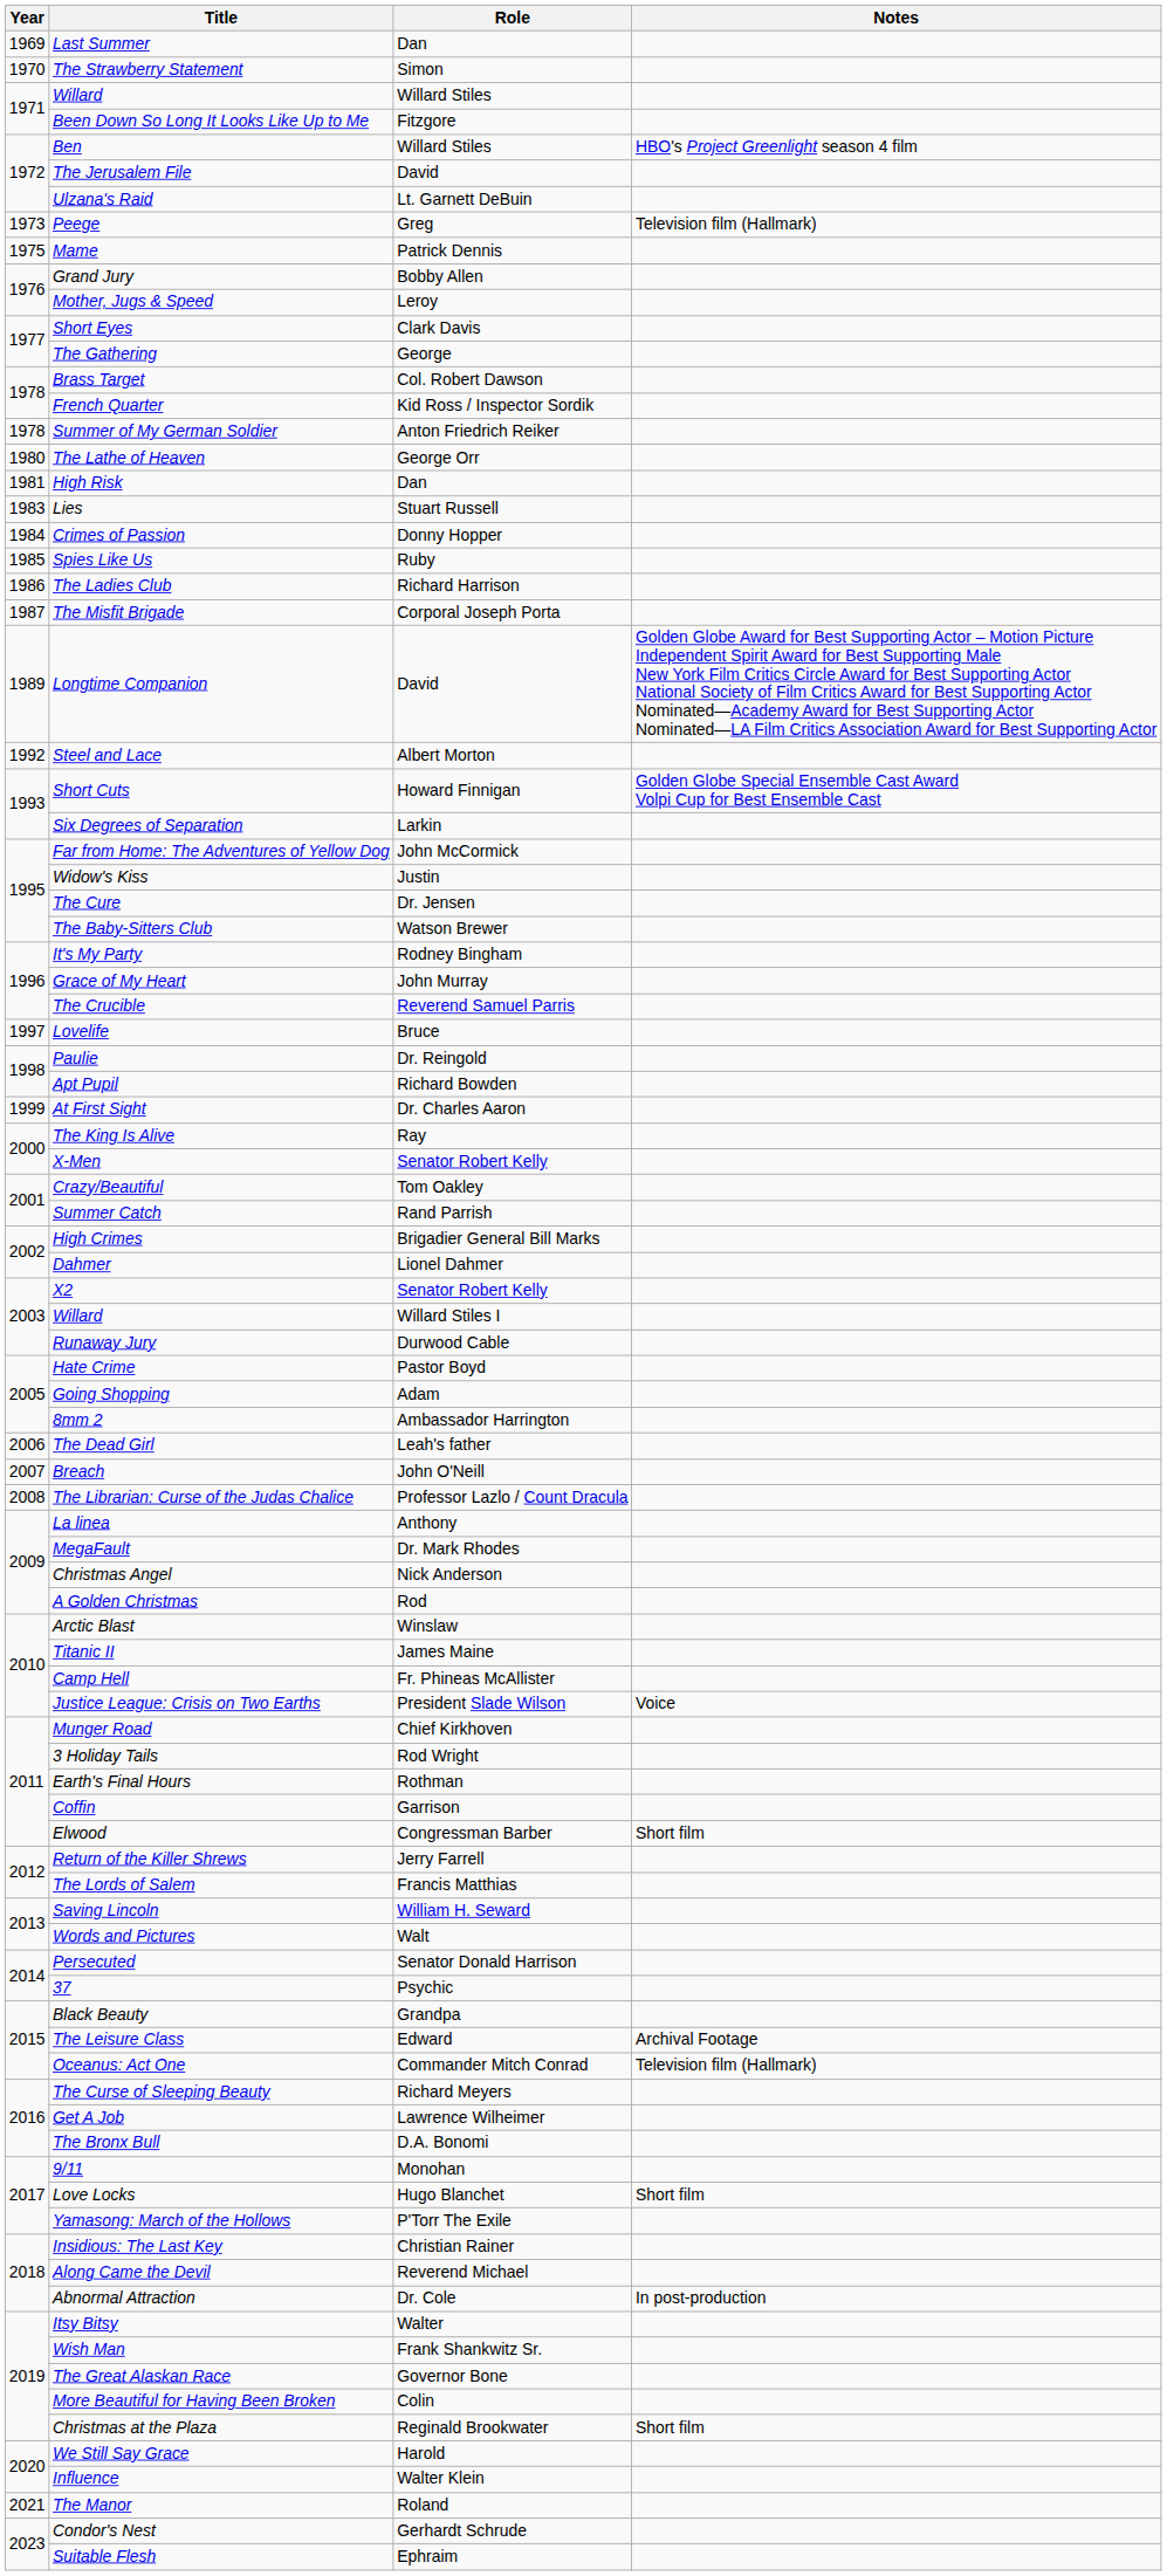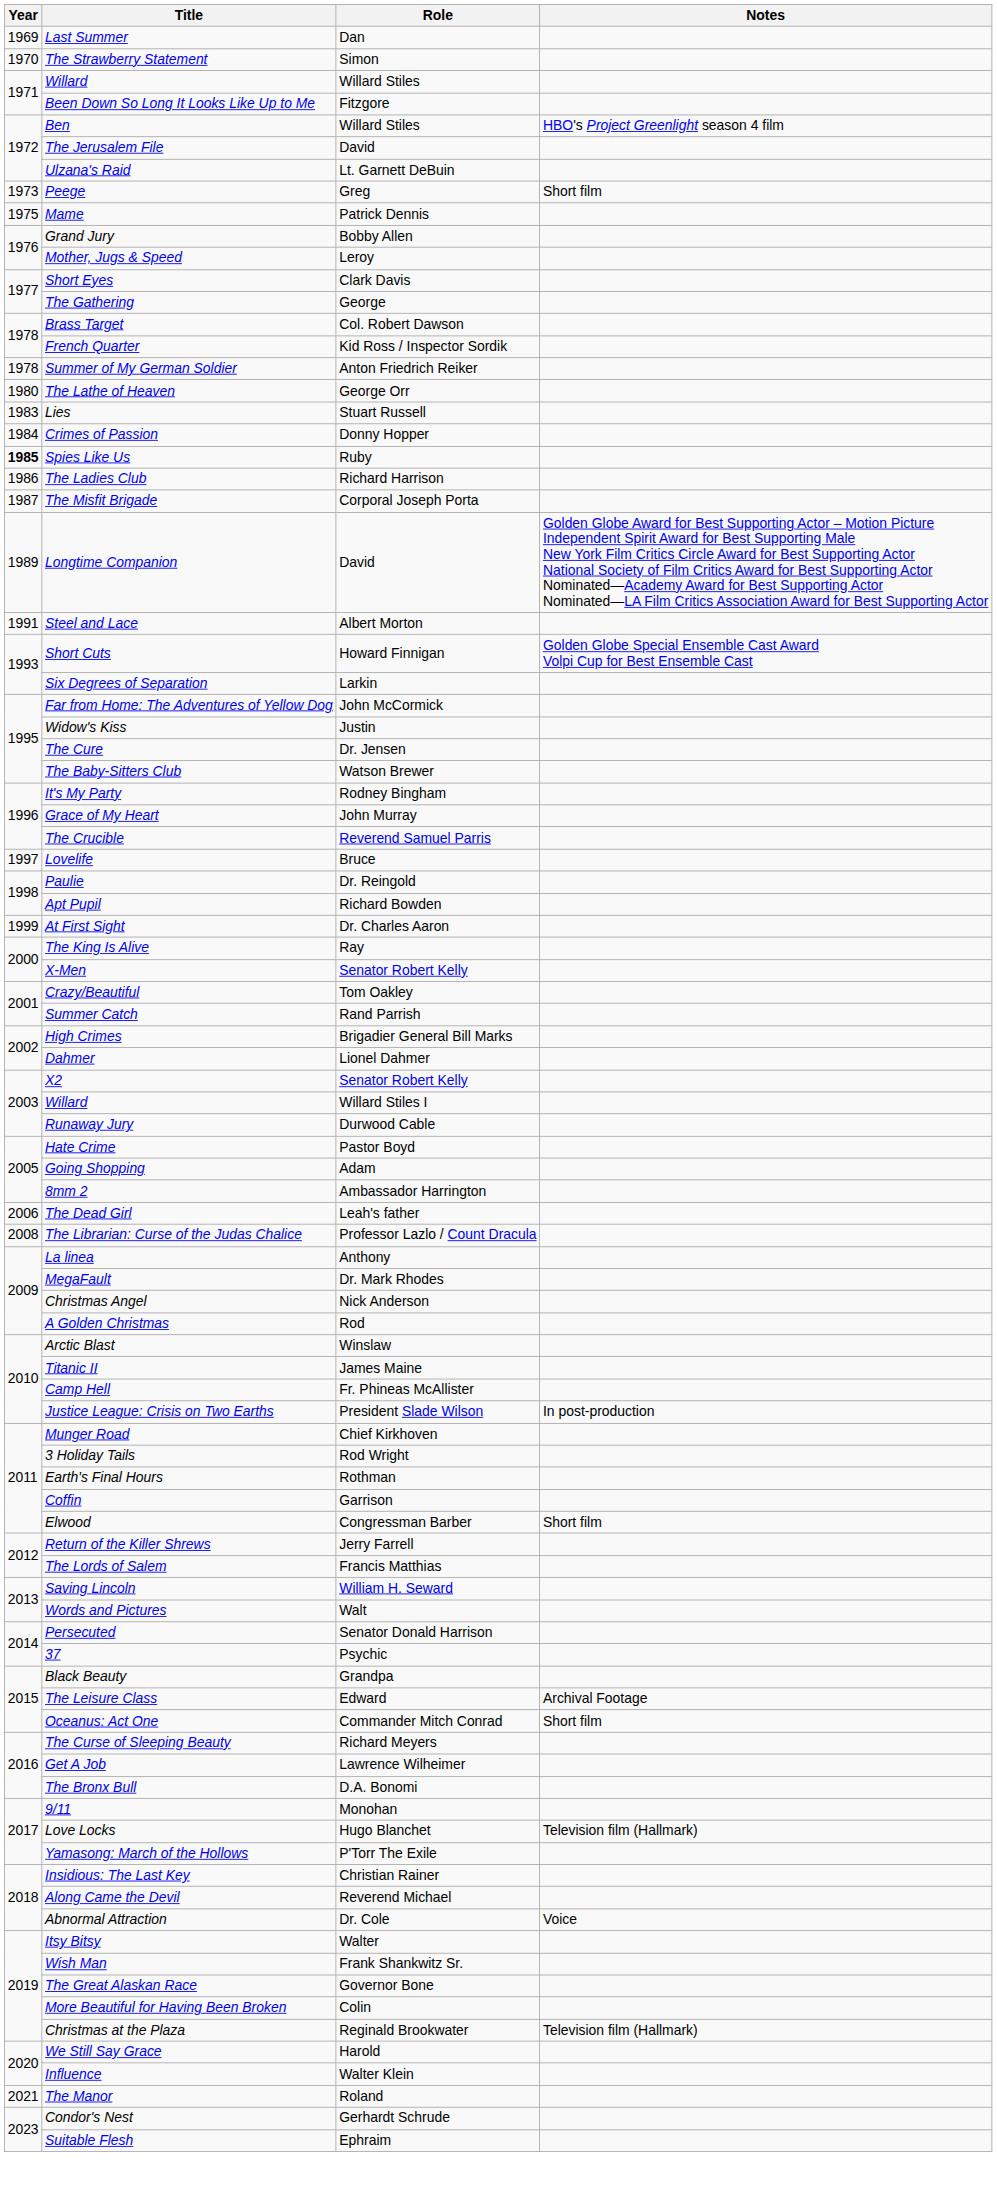Peege | Notes: Television film (Hallmark) -> Short film
- row: 1981 | High Risk | Dan
Spies Like Us | Year: normal -> bold
Steel and Lace | Year: 1992 -> 1991
- row: 2007 | Breach | John O'Neill
Justice League: Crisis on Two Earths | Notes: Voice -> In post-production
Oceanus: Act One | Notes: Television film (Hallmark) -> Short film
Love Locks | Notes: Short film -> Television film (Hallmark)
Abnormal Attraction | Notes: In post-production -> Voice
Christmas at the Plaza | Notes: Short film -> Television film (Hallmark)
